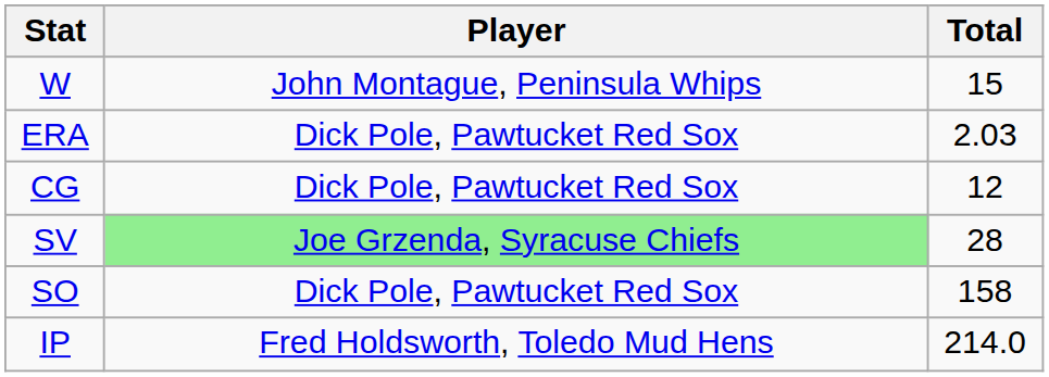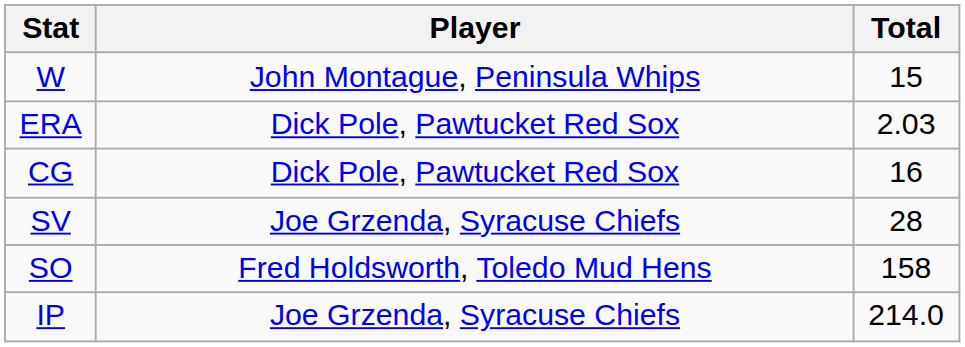CG | Total: 12 -> 16
SV | Player: lightgreen background -> no background
SO | Player: Dick Pole, Pawtucket Red Sox -> Fred Holdsworth, Toledo Mud Hens
IP | Player: Fred Holdsworth, Toledo Mud Hens -> Joe Grzenda, Syracuse Chiefs
